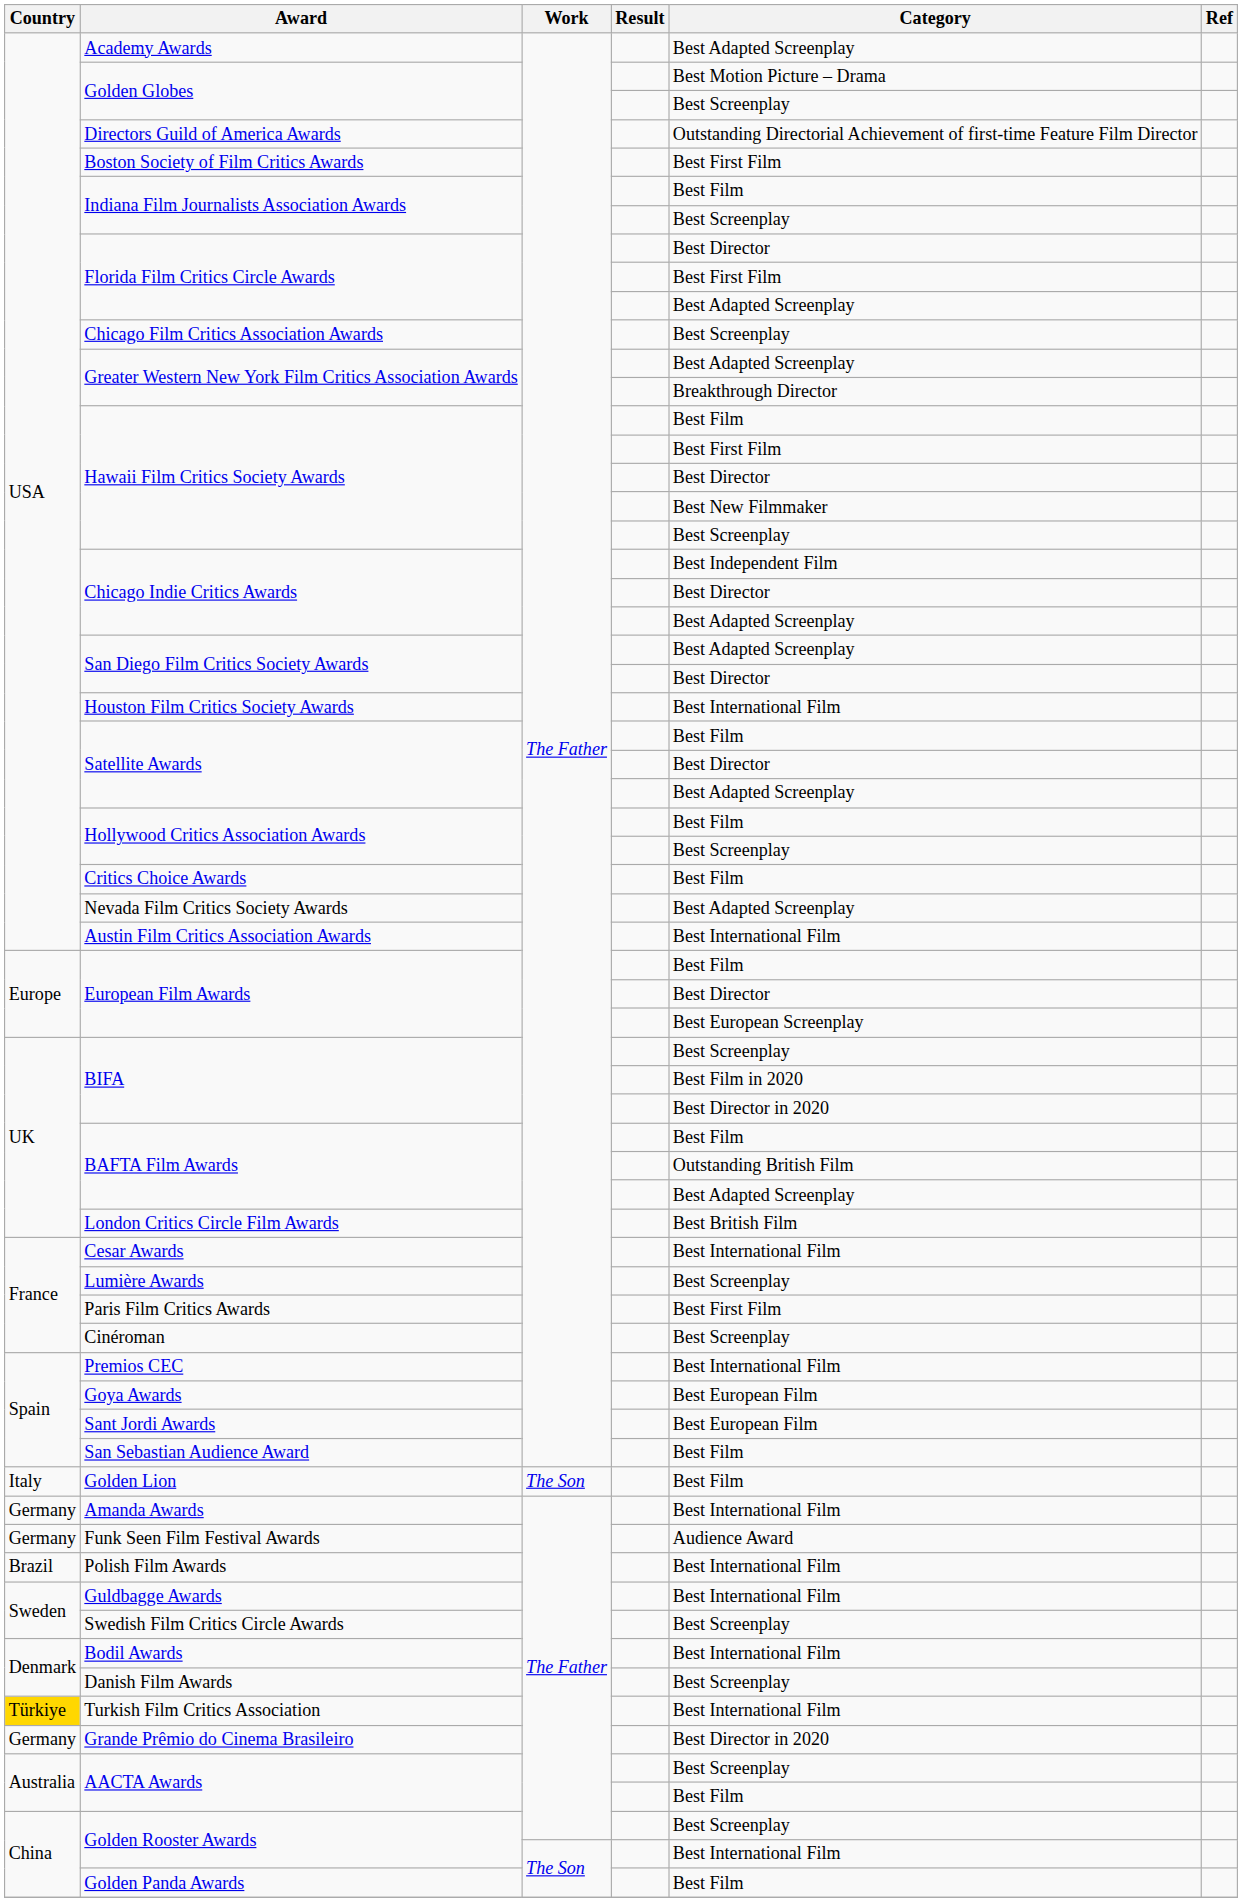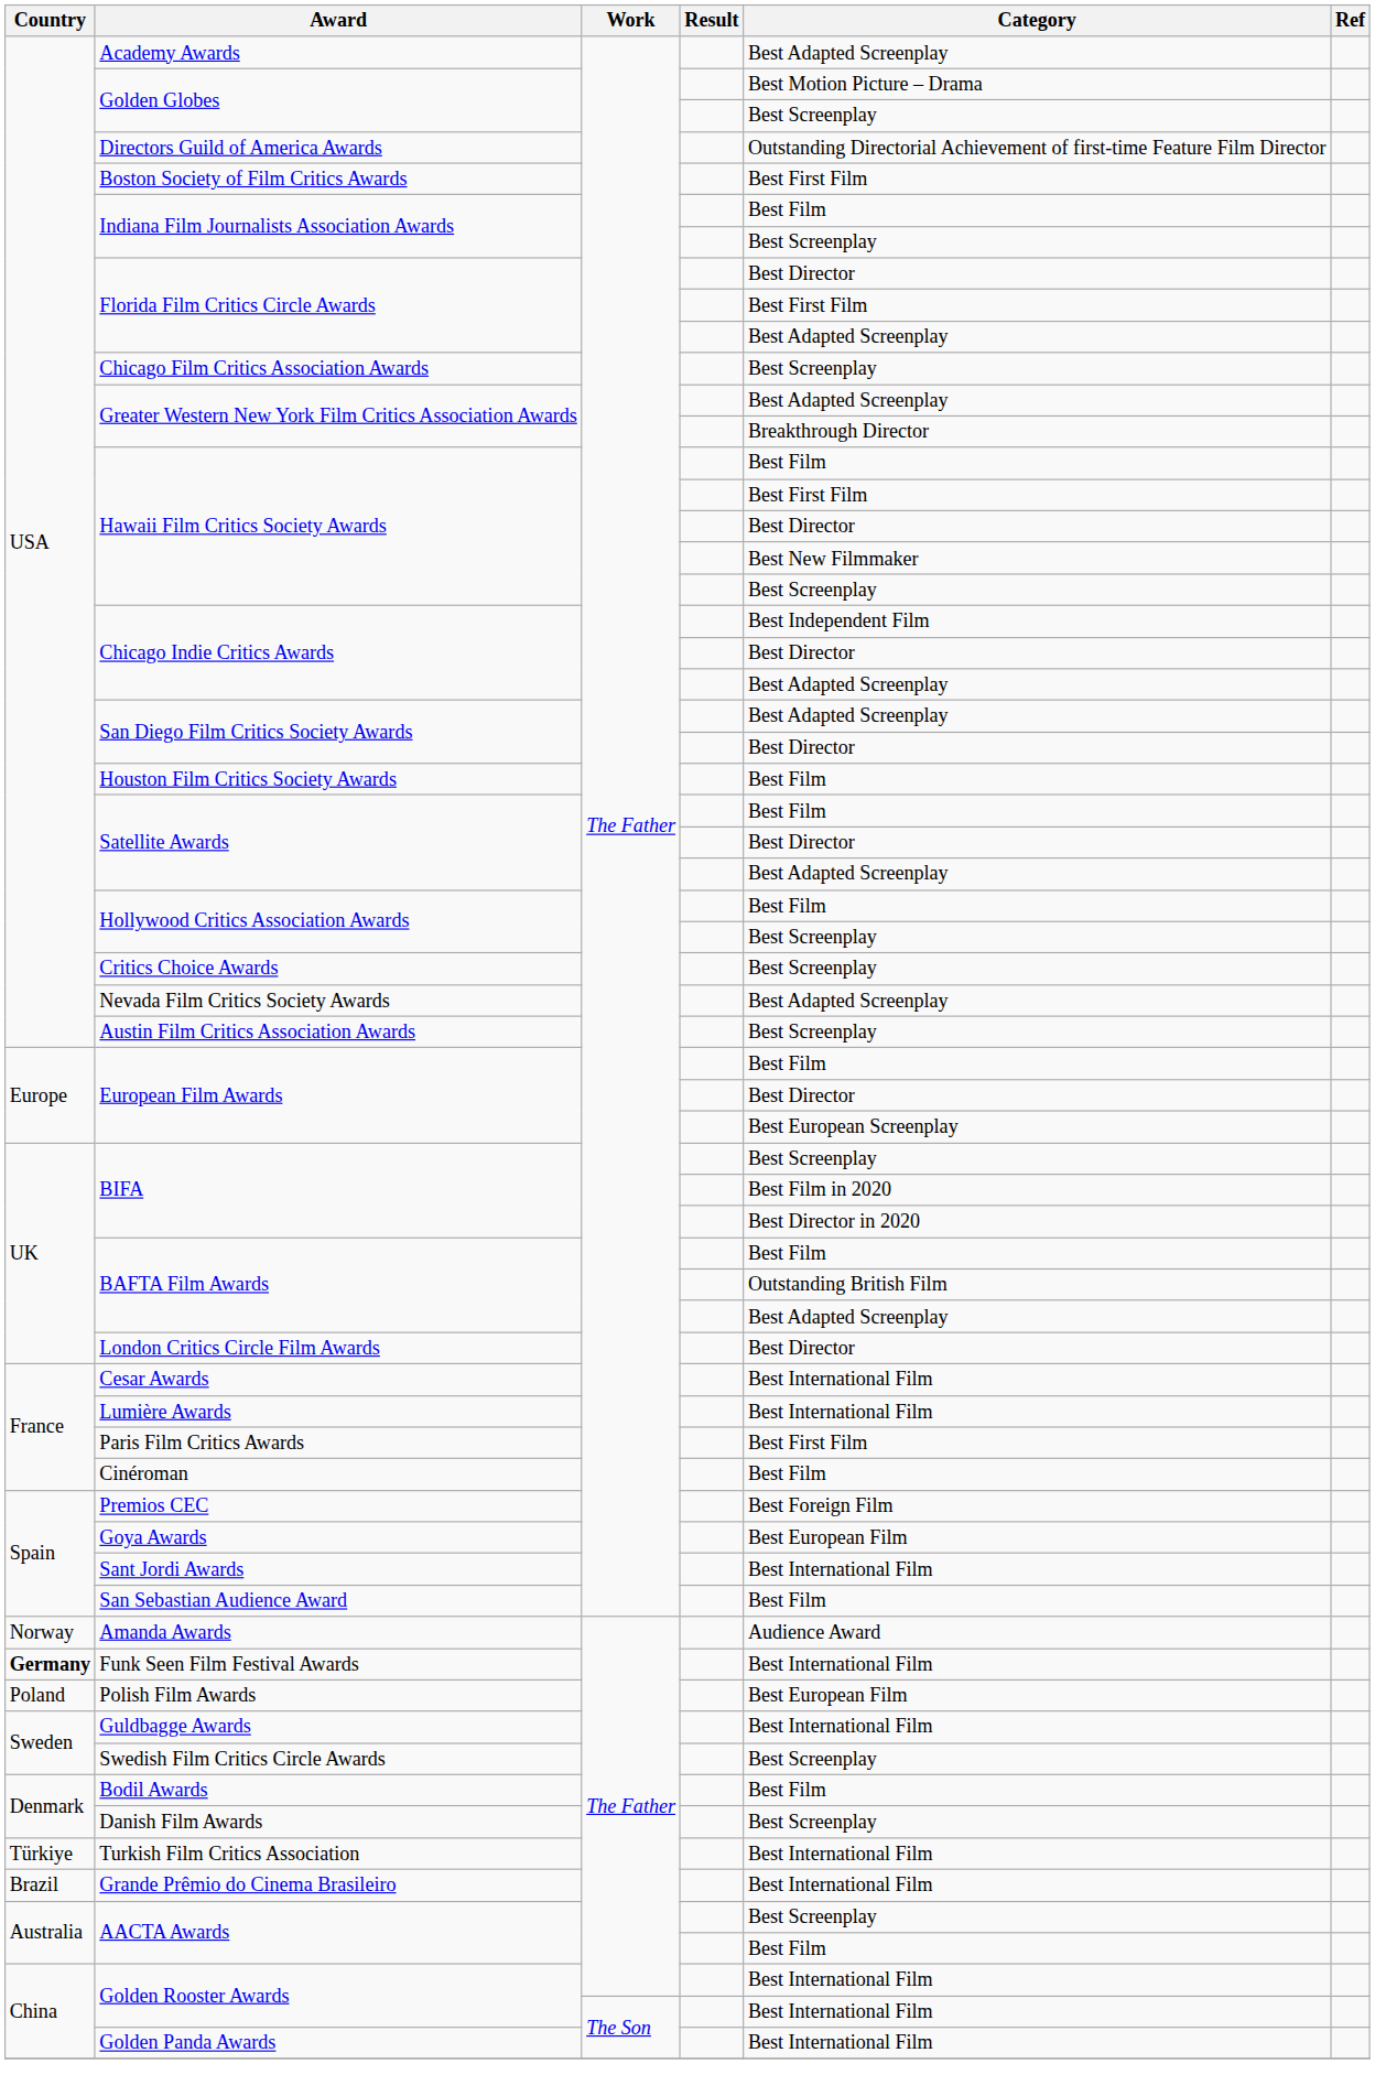Houston Film Critics Society Awards | Category: Best International Film -> Best Film
Critics Choice Awards | Category: Best Film -> Best Screenplay
Austin Film Critics Association Awards | Category: Best International Film -> Best Screenplay
London Critics Circle Film Awards | Category: Best British Film -> Best Director
Lumière Awards | Category: Best Screenplay -> Best International Film
Cinéroman | Category: Best Screenplay -> Best Film
Premios CEC | Category: Best International Film -> Best Foreign Film
Sant Jordi Awards | Category: Best European Film -> Best International Film
- row: Italy | Golden Lion | The Son | Best Film
Amanda Awards | Country: Germany -> Norway
Amanda Awards | Category: Best International Film -> Audience Award
Funk Seen Film Festival Awards | Country: normal -> bold
Funk Seen Film Festival Awards | Category: Audience Award -> Best International Film
Polish Film Awards | Country: Brazil -> Poland
Polish Film Awards | Category: Best International Film -> Best European Film
Bodil Awards | Category: Best International Film -> Best Film
Turkish Film Critics Association | Country: gold background -> no background
Grande Prêmio do Cinema Brasileiro | Country: Germany -> Brazil
Grande Prêmio do Cinema Brasileiro | Category: Best Director in 2020 -> Best International Film
Golden Rooster Awards / The Father | Category: Best Screenplay -> Best International Film
Golden Panda Awards | Category: Best Film -> Best International Film
